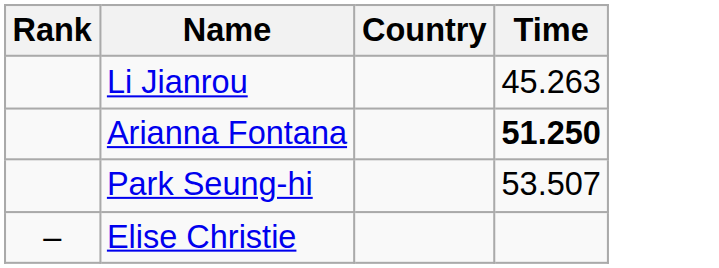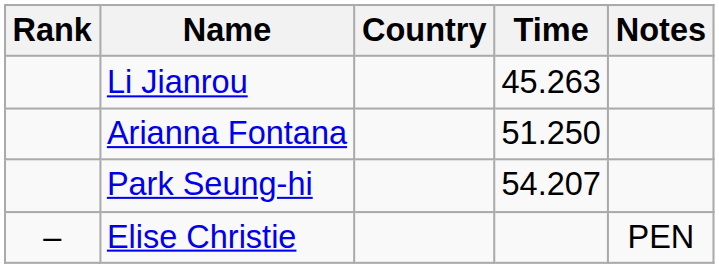+ column: Notes | PEN
Arianna Fontana | Time: bold -> normal
Park Seung-hi | Time: 53.507 -> 54.207
